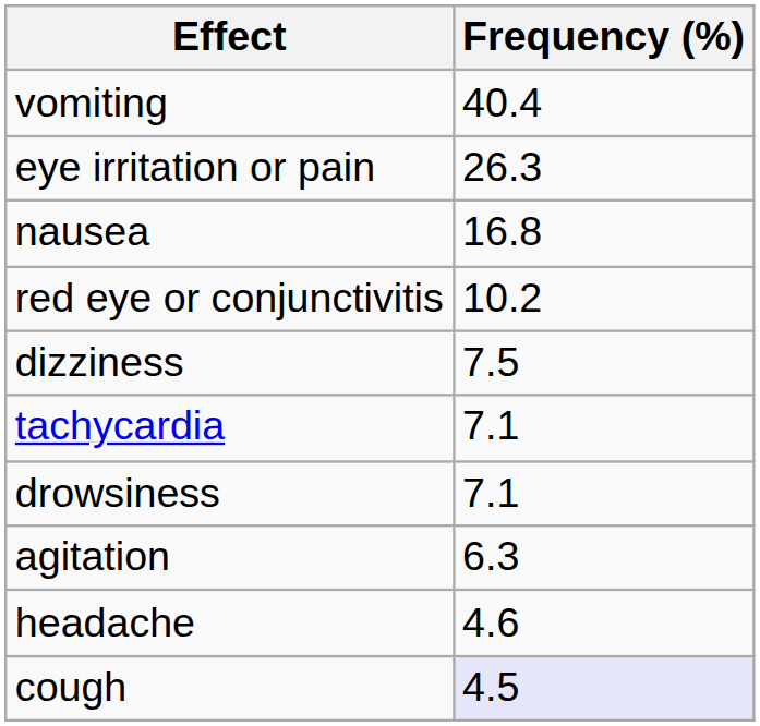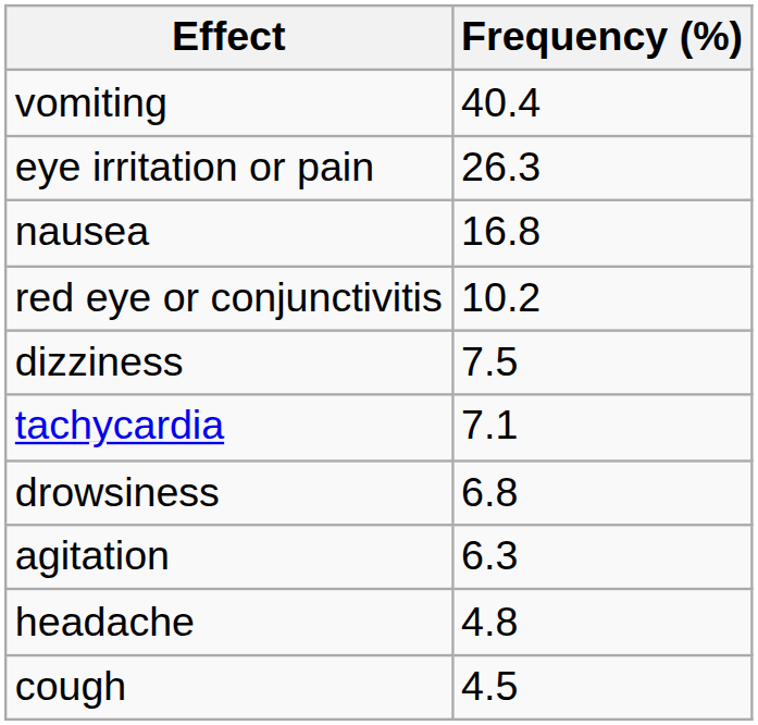drowsiness | Frequency (%): 7.1 -> 6.8
headache | Frequency (%): 4.6 -> 4.8
cough | Frequency (%): lavender background -> no background
